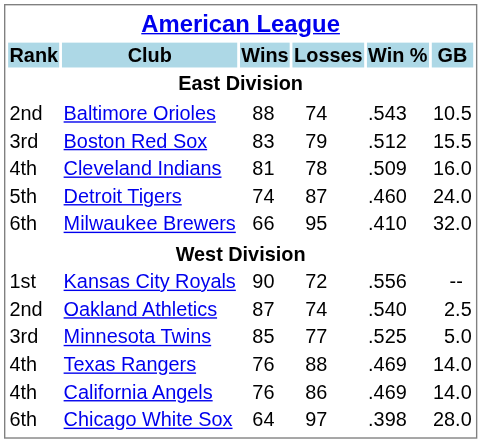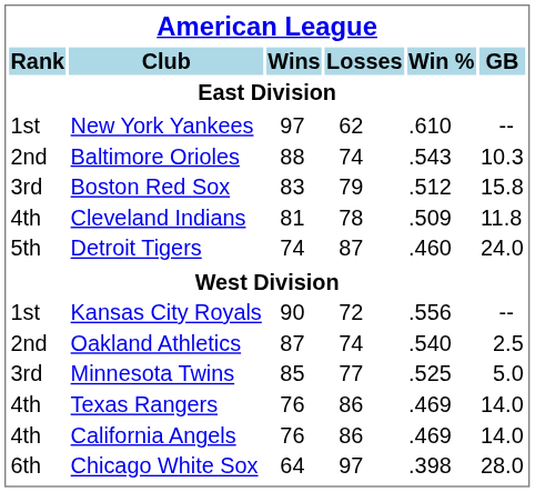+ row: 1st | New York Yankees | 97 | 62 | .610 | --
Baltimore Orioles | GB: 10.5 -> 10.3
Boston Red Sox | GB: 15.5 -> 15.8
Cleveland Indians | GB: 16.0 -> 11.8
- row: 6th | Milwaukee Brewers | 66 | 95 | .410 | 32.0
Texas Rangers | Losses: 88 -> 86
